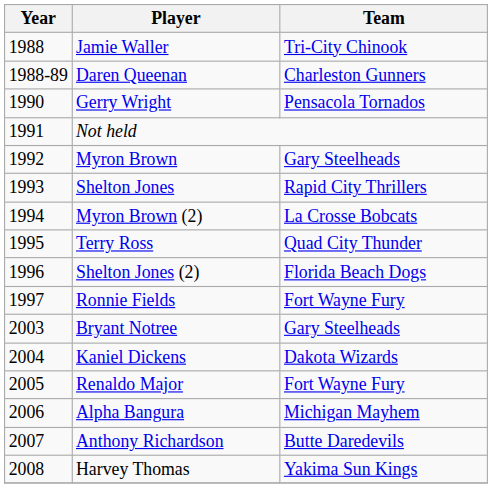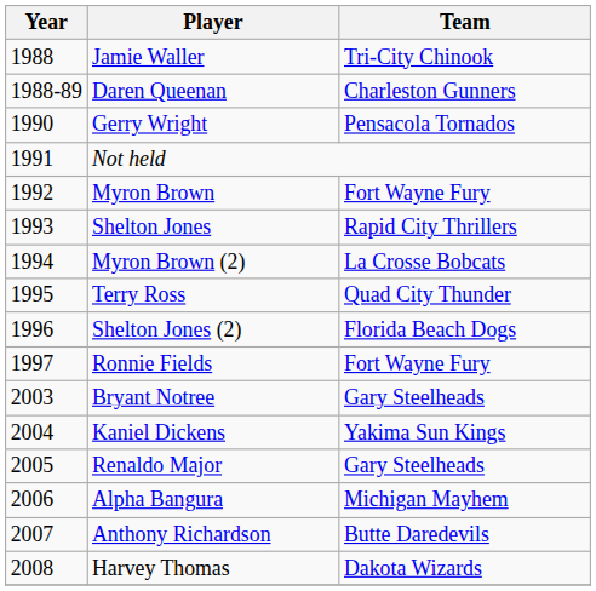Myron Brown | Team: Gary Steelheads -> Fort Wayne Fury
Kaniel Dickens | Team: Dakota Wizards -> Yakima Sun Kings
Renaldo Major | Team: Fort Wayne Fury -> Gary Steelheads
Harvey Thomas | Team: Yakima Sun Kings -> Dakota Wizards
